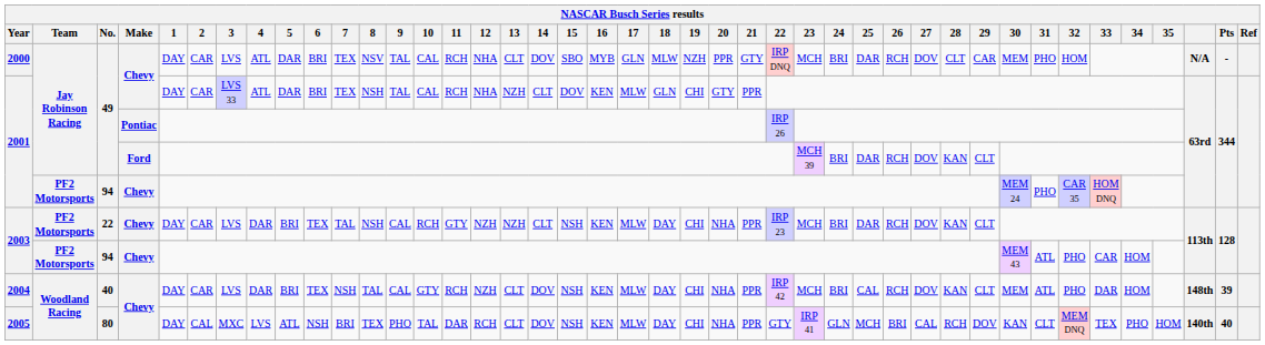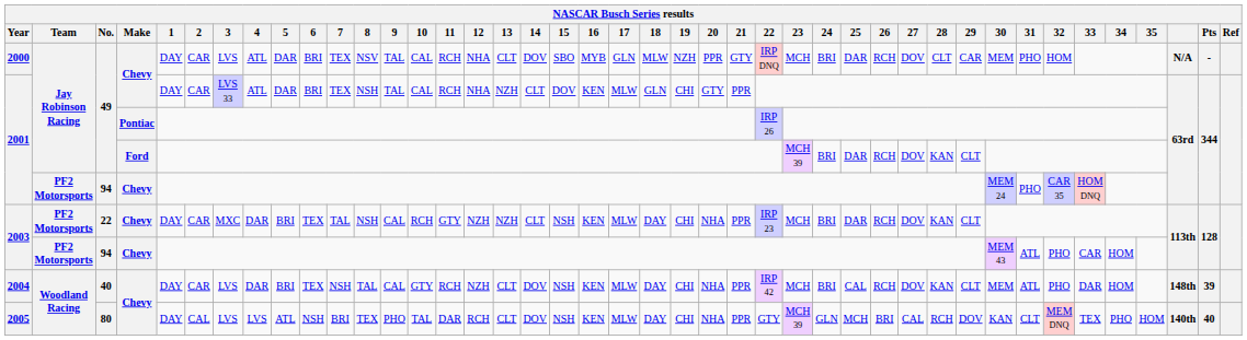2003 / 22 | 3: LVS -> MXC
2005 | 3: MXC -> LVS
2005 | 23: IRP 41 -> MCH 39
